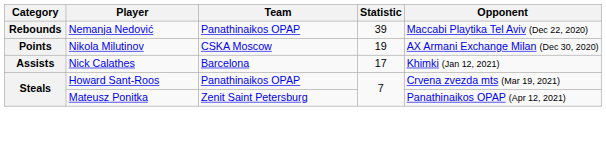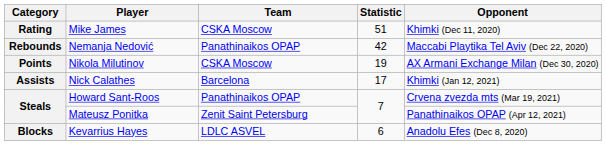+ row: Rating | Mike James | CSKA Moscow | 51 | Khimki (Dec 11, 2020)
Nemanja Nedović | Statistic: 39 -> 42
+ row: Blocks | Kevarrius Hayes | LDLC ASVEL | 6 | Anadolu Efes (Dec 8, 2020)
